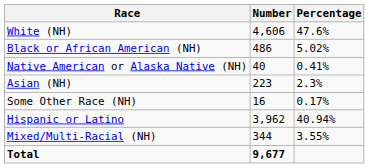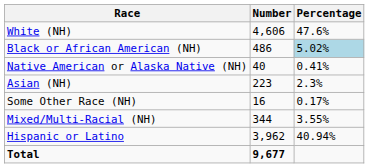Black or African American (NH) | Percentage: no background -> lightblue background
rows swapped: Mixed/Multi-Racial (NH) <-> Hispanic or Latino
